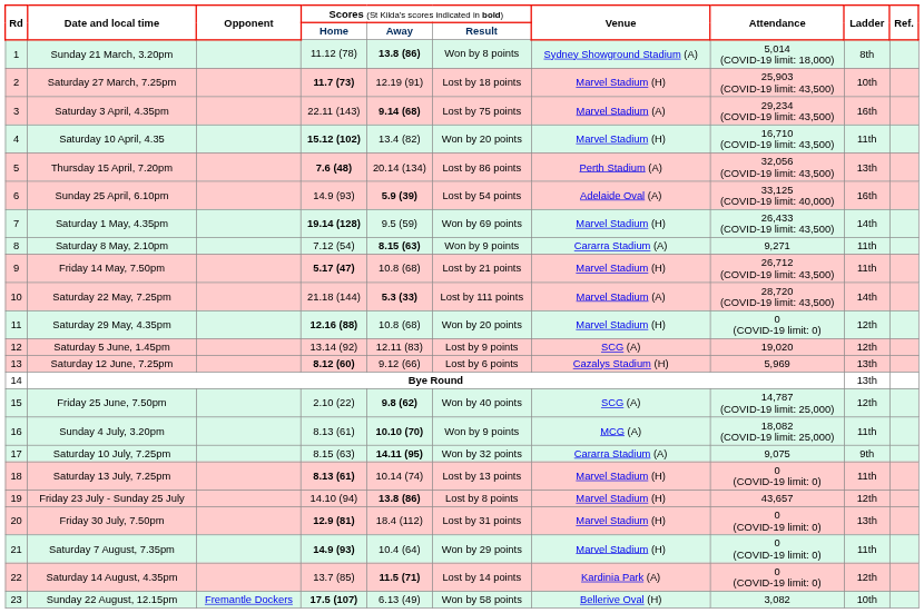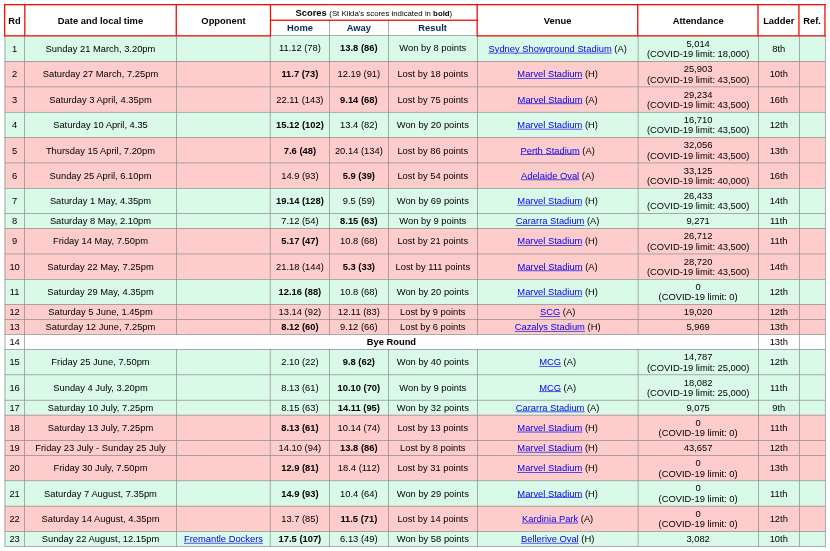Saturday 10 April, 4.35 | column 9: 11th -> 12th
Friday 25 June, 7.50pm | column 7: SCG (A) -> MCG (A)
